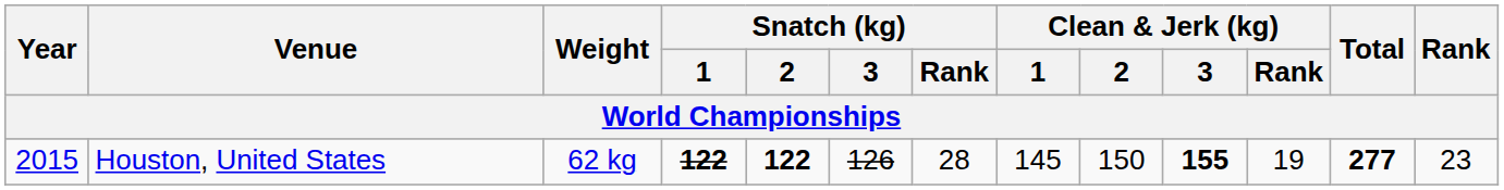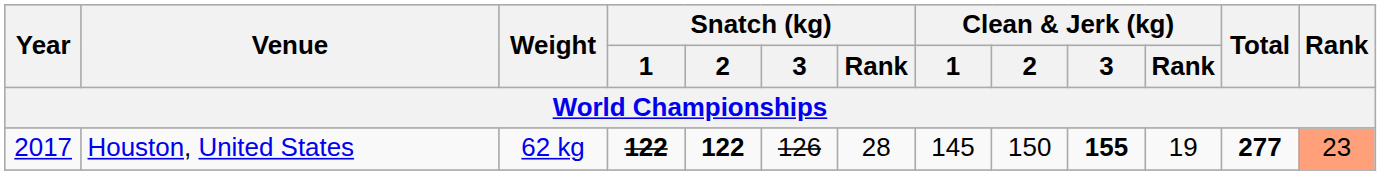Houston, United States | Year: 2015 -> 2017
Houston, United States | Rank: no background -> lightsalmon background
